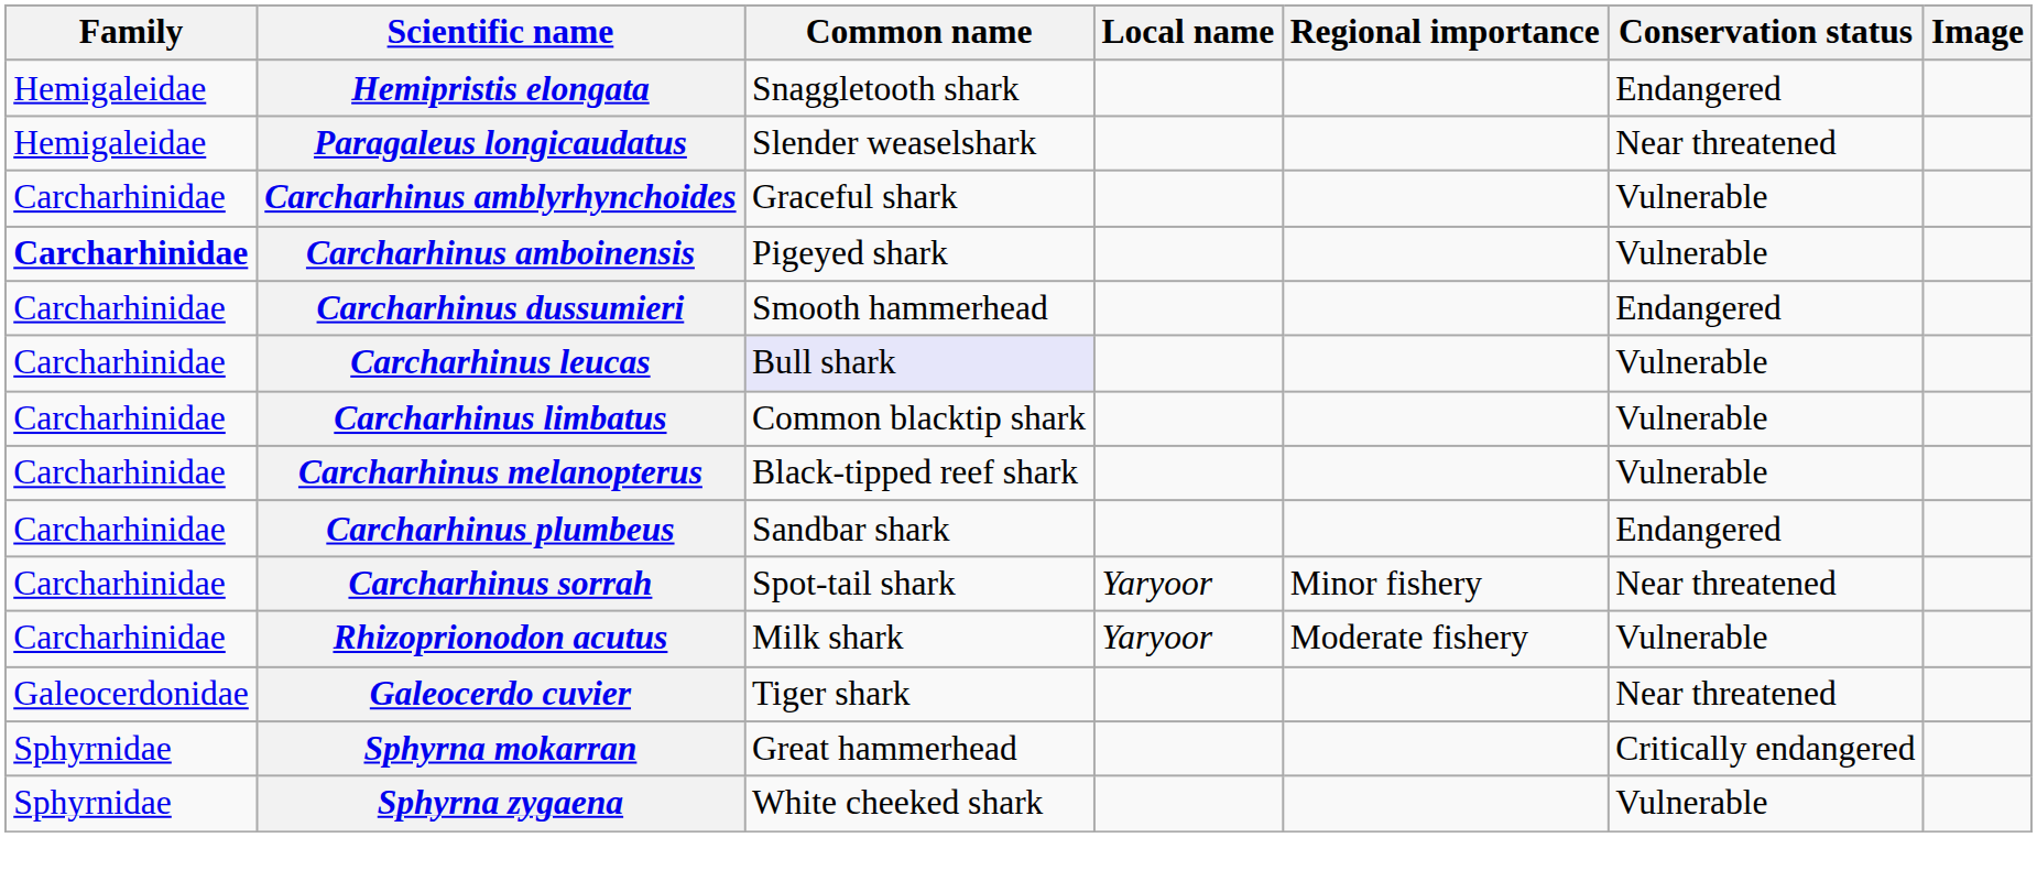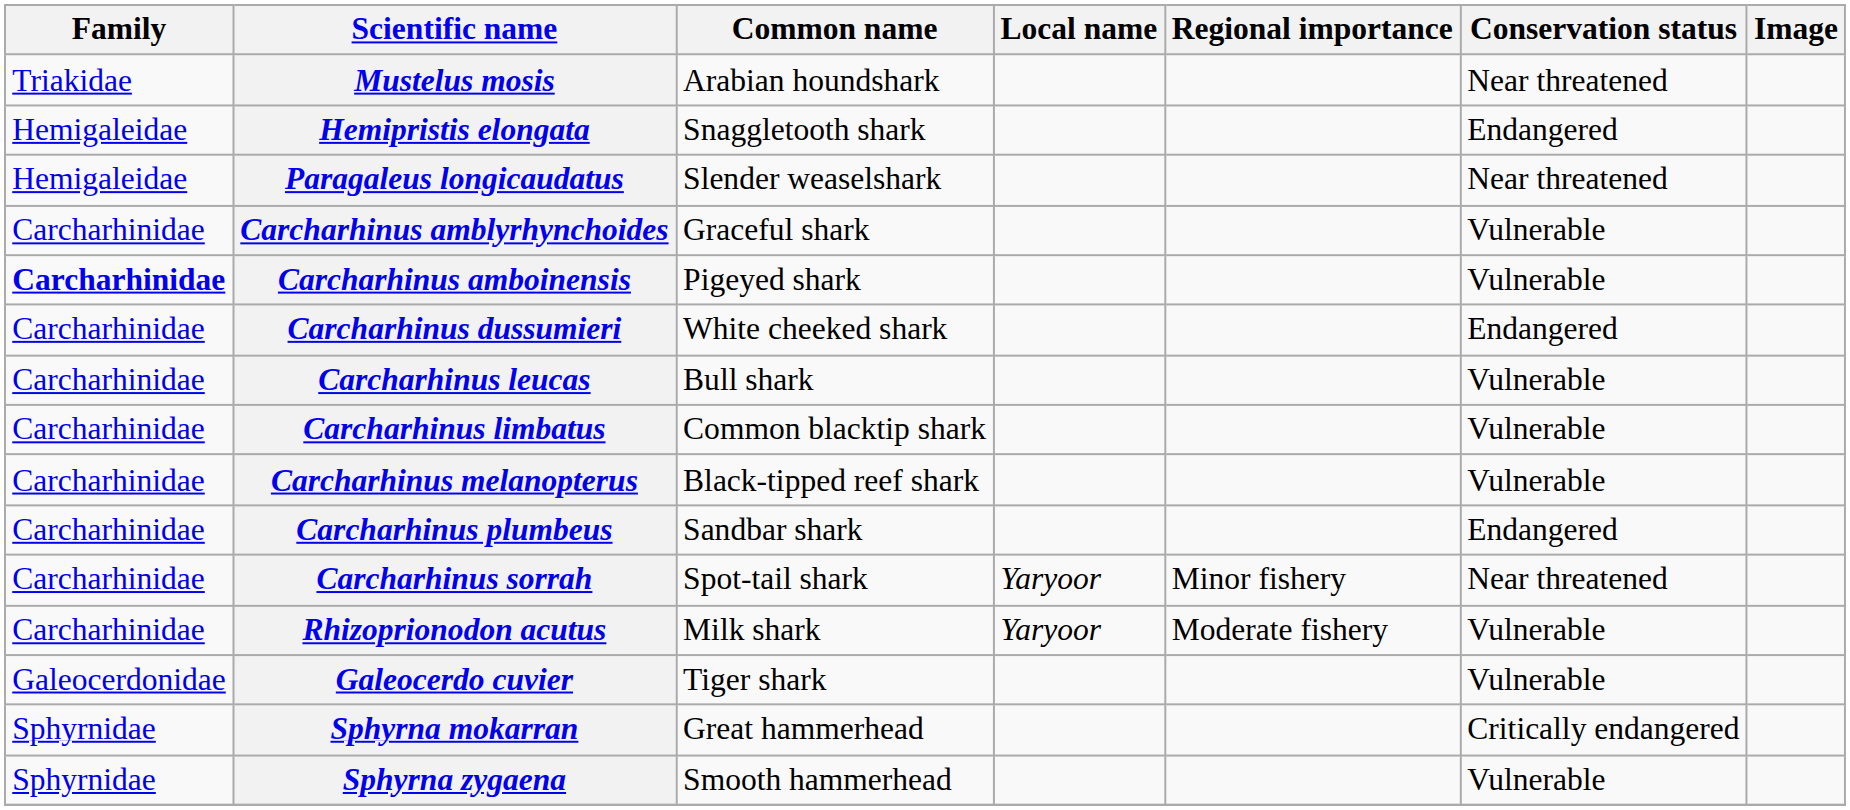+ row: Triakidae | Mustelus mosis | Arabian houndshark | Near threatened
Carcharhinus dussumieri | Common name: Smooth hammerhead -> White cheeked shark
Carcharhinus leucas | Common name: lavender background -> no background
Galeocerdo cuvier | Conservation status: Near threatened -> Vulnerable
Sphyrna zygaena | Common name: White cheeked shark -> Smooth hammerhead
